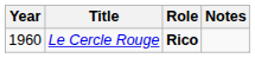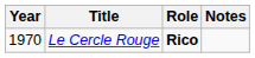Le Cercle Rouge | Year: 1960 -> 1970
